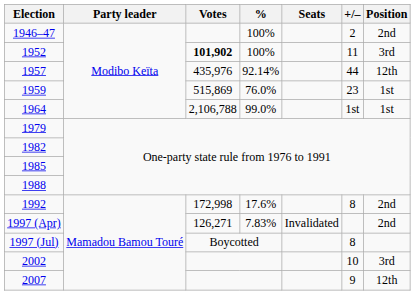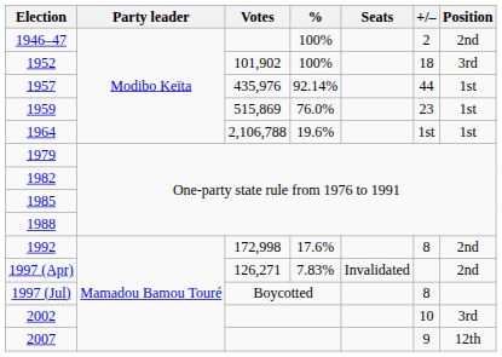1952 | Votes: bold -> normal
1952 | +/–: 11 -> 18
1957 | Position: 12th -> 1st
1964 | %: 99.0% -> 19.6%
